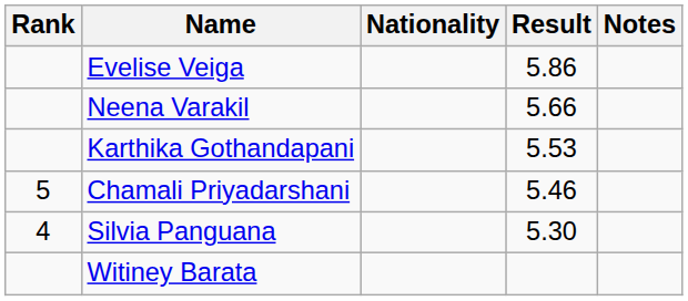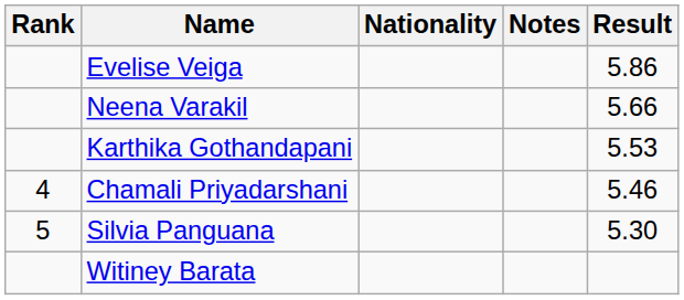columns swapped: Result <-> Notes
Chamali Priyadarshani | Rank: 5 -> 4
Silvia Panguana | Rank: 4 -> 5
